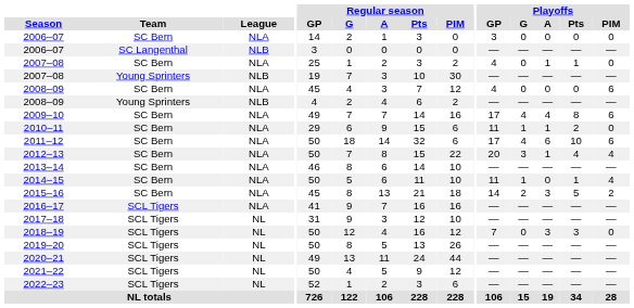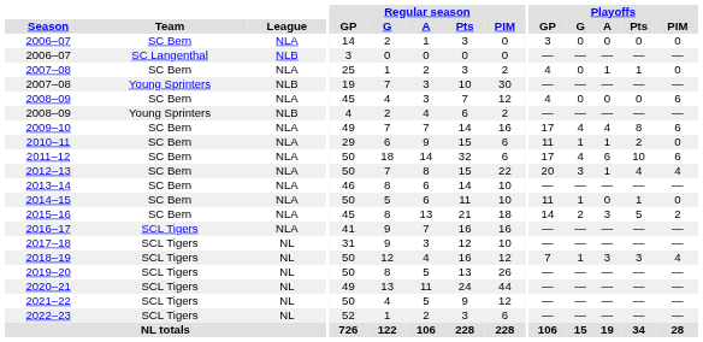2014–15 | Playoffs / PIM: 4 -> 0
2018–19 | Playoffs / G: 0 -> 1
2018–19 | Playoffs / PIM: 0 -> 4
